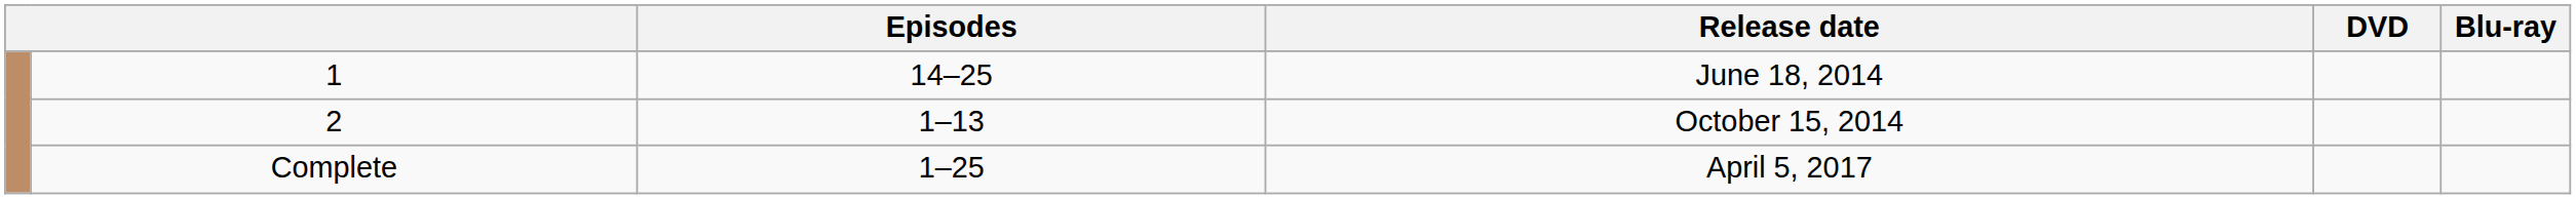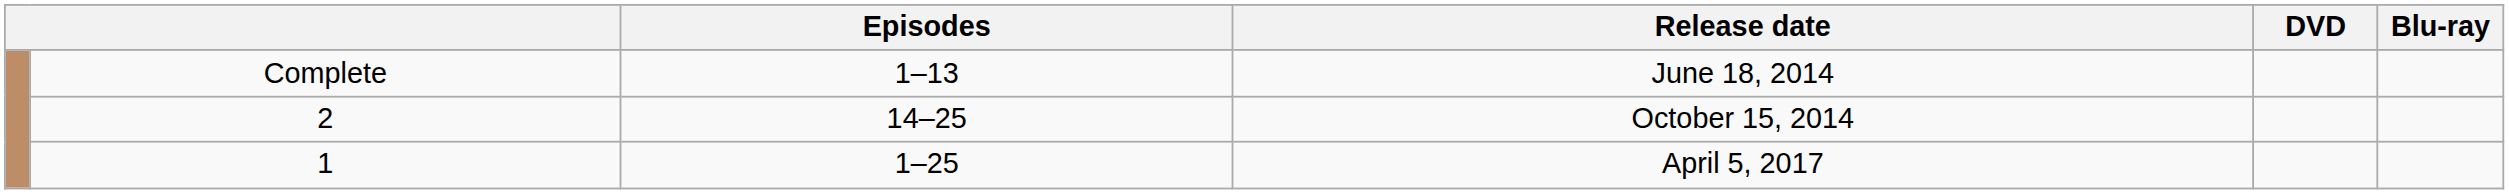June 18, 2014 | column 2: 1 -> Complete
June 18, 2014 | Episodes: 14–25 -> 1–13
October 15, 2014 | Episodes: 1–13 -> 14–25
April 5, 2017 | column 2: Complete -> 1
